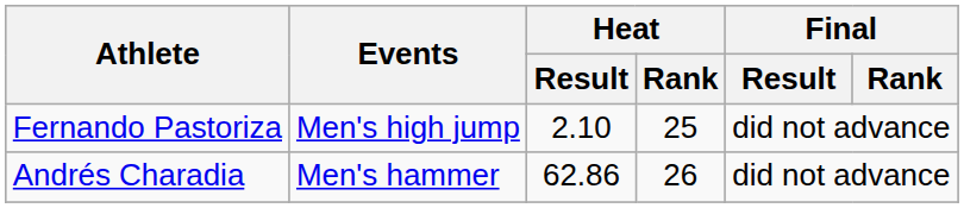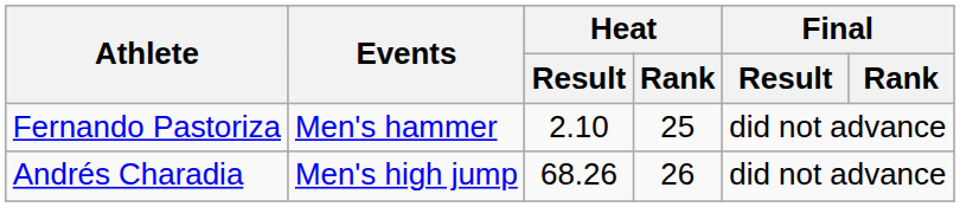Fernando Pastoriza | Events: Men's high jump -> Men's hammer
Andrés Charadia | Events: Men's hammer -> Men's high jump
Andrés Charadia | Heat / Result: 62.86 -> 68.26
